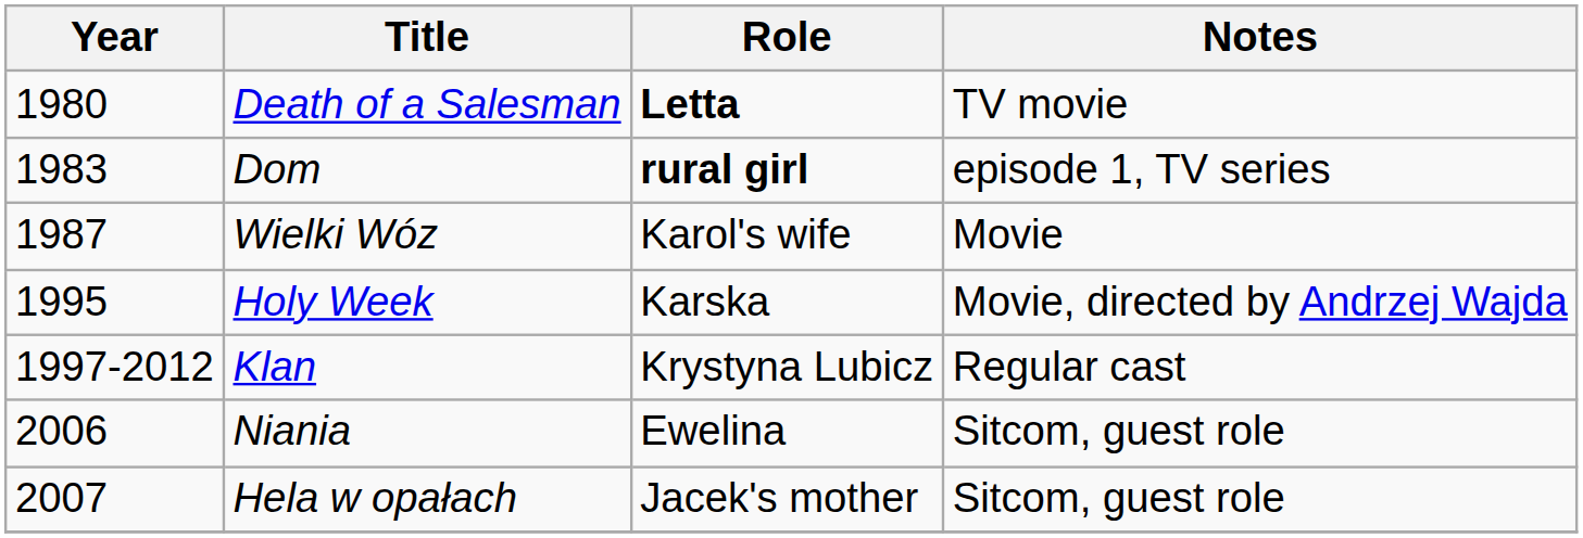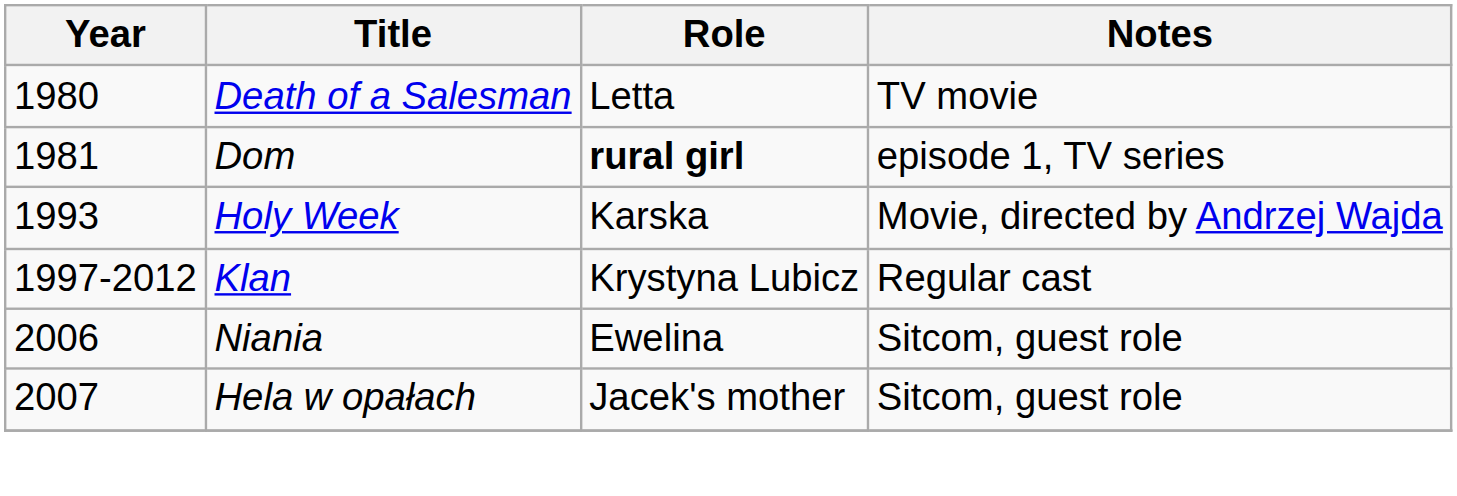Death of a Salesman | Role: bold -> normal
Dom | Year: 1983 -> 1981
- row: 1987 | Wielki Wóz | Karol's wife | Movie
Holy Week | Year: 1995 -> 1993
